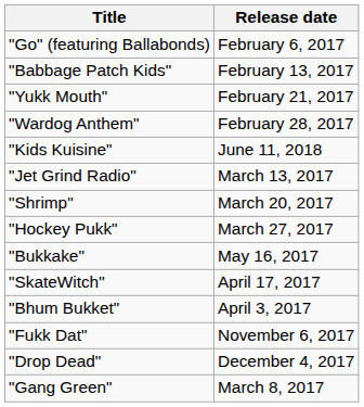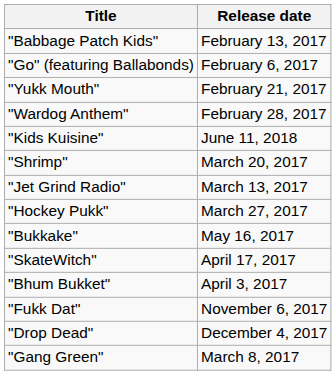rows swapped: "Go" (featuring Ballabonds) <-> "Babbage Patch Kids"
rows swapped: "Jet Grind Radio" <-> "Shrimp"
